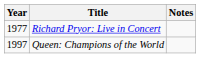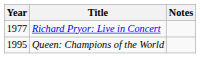Queen: Champions of the World | Year: 1997 -> 1995
